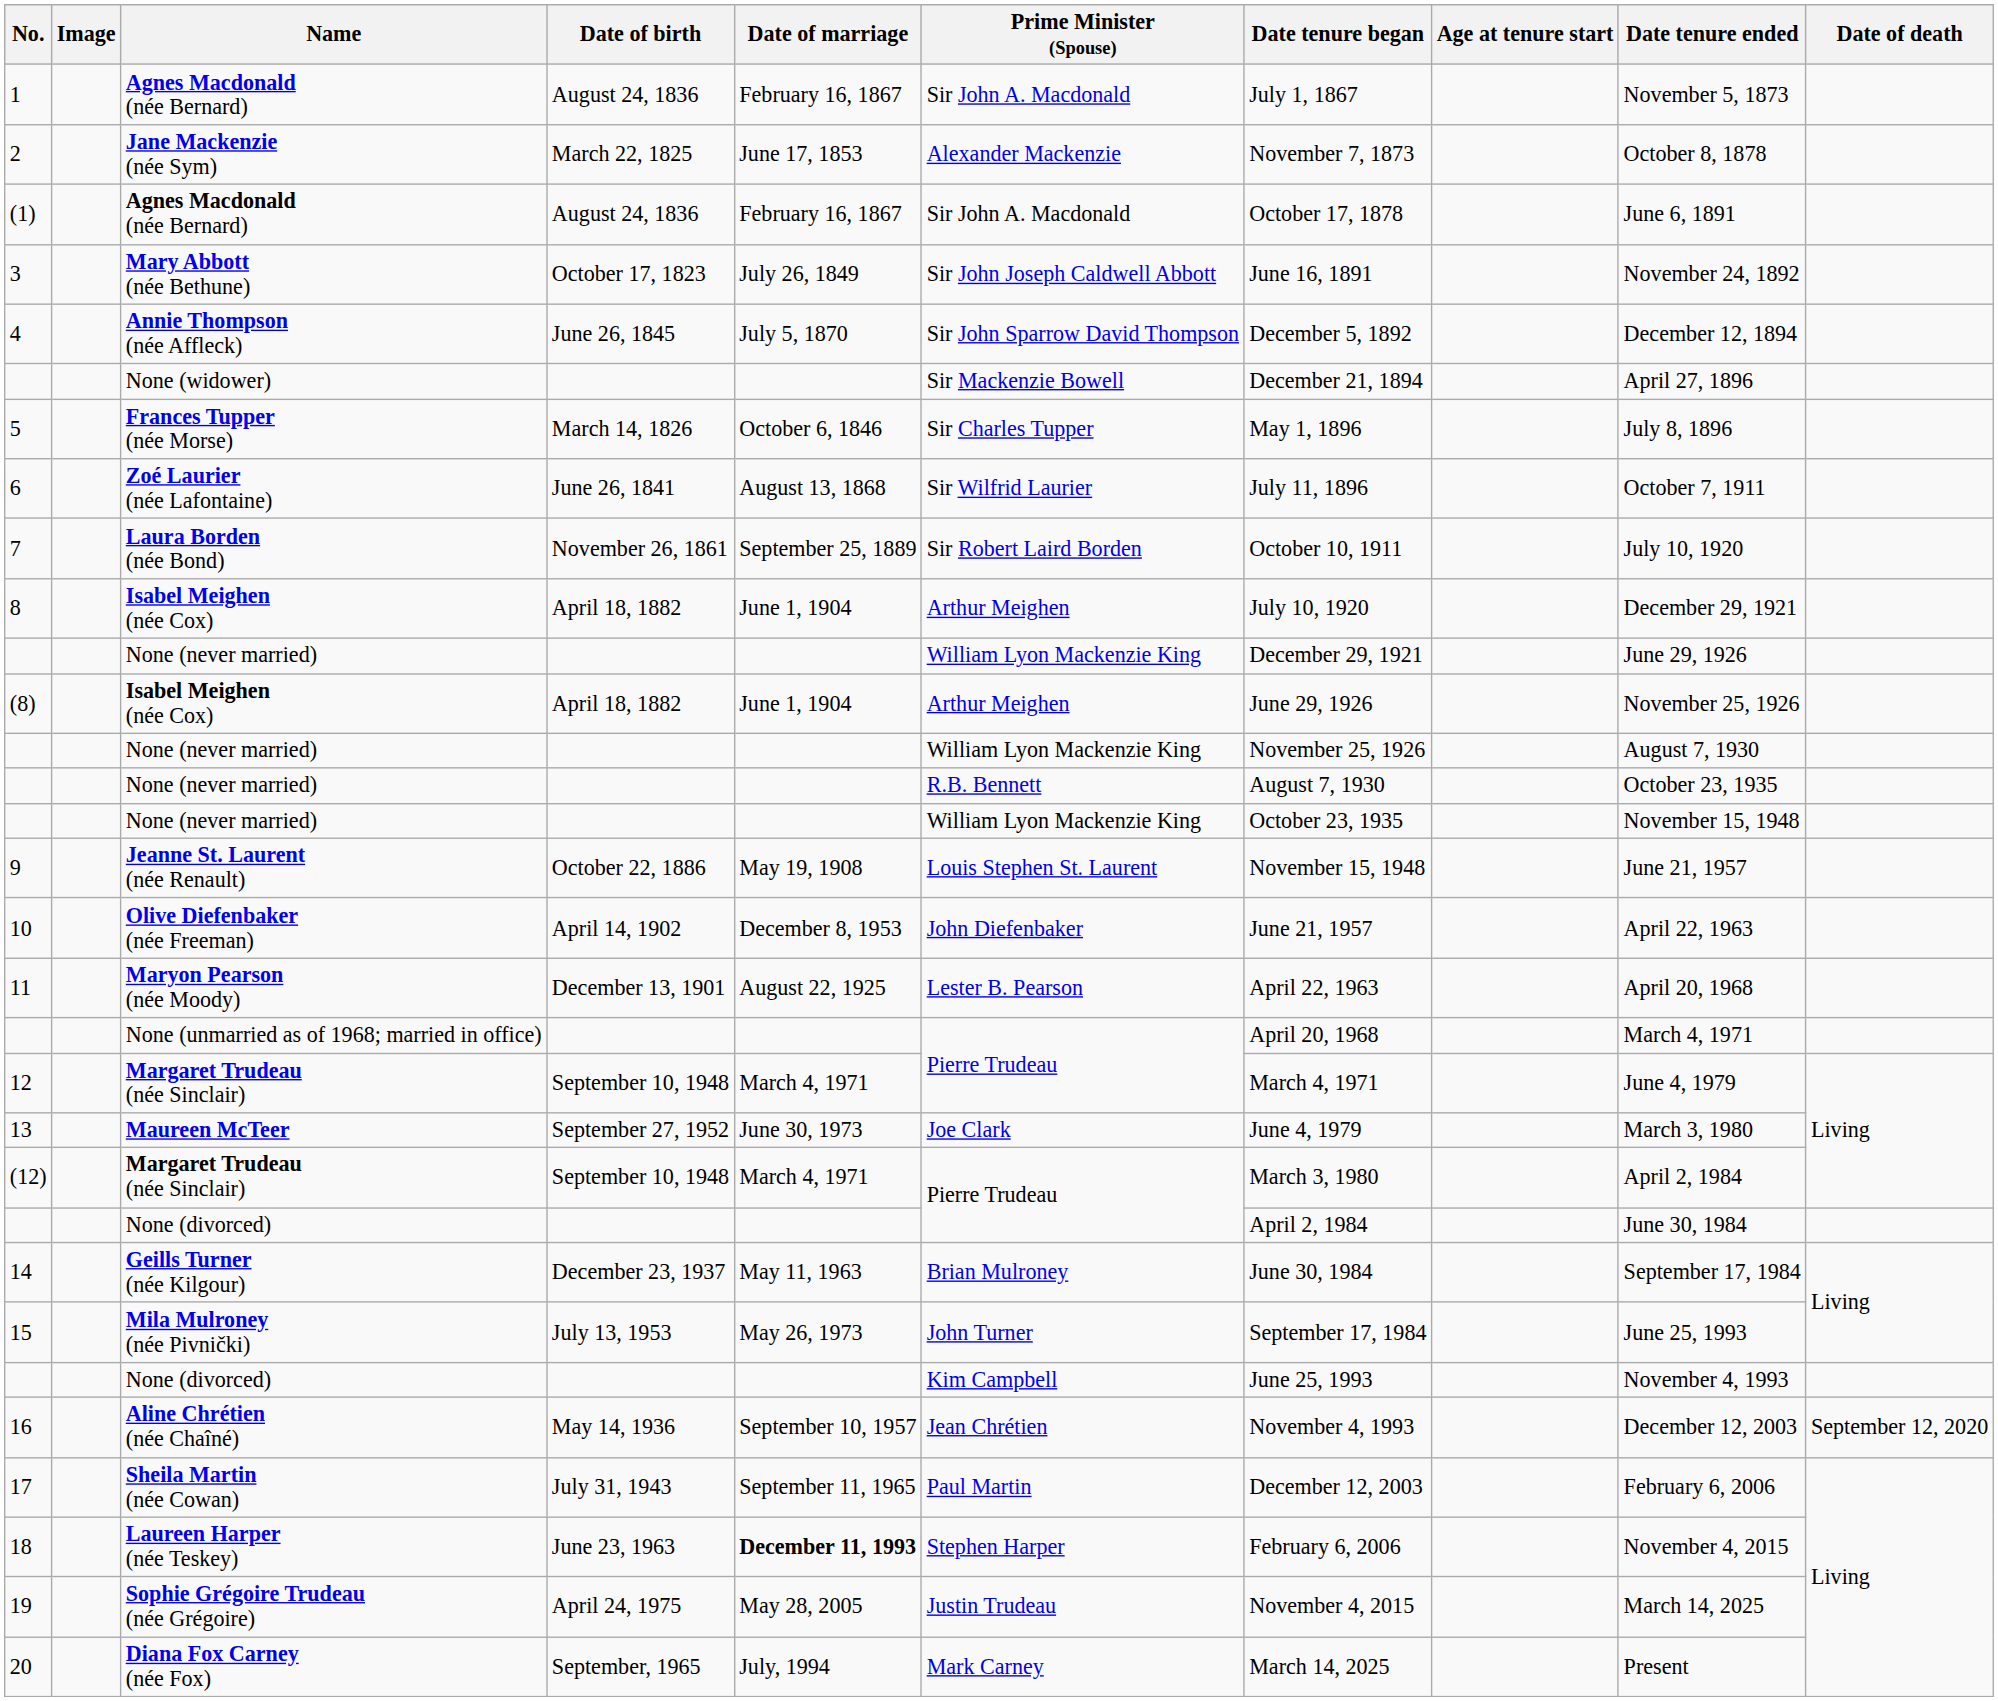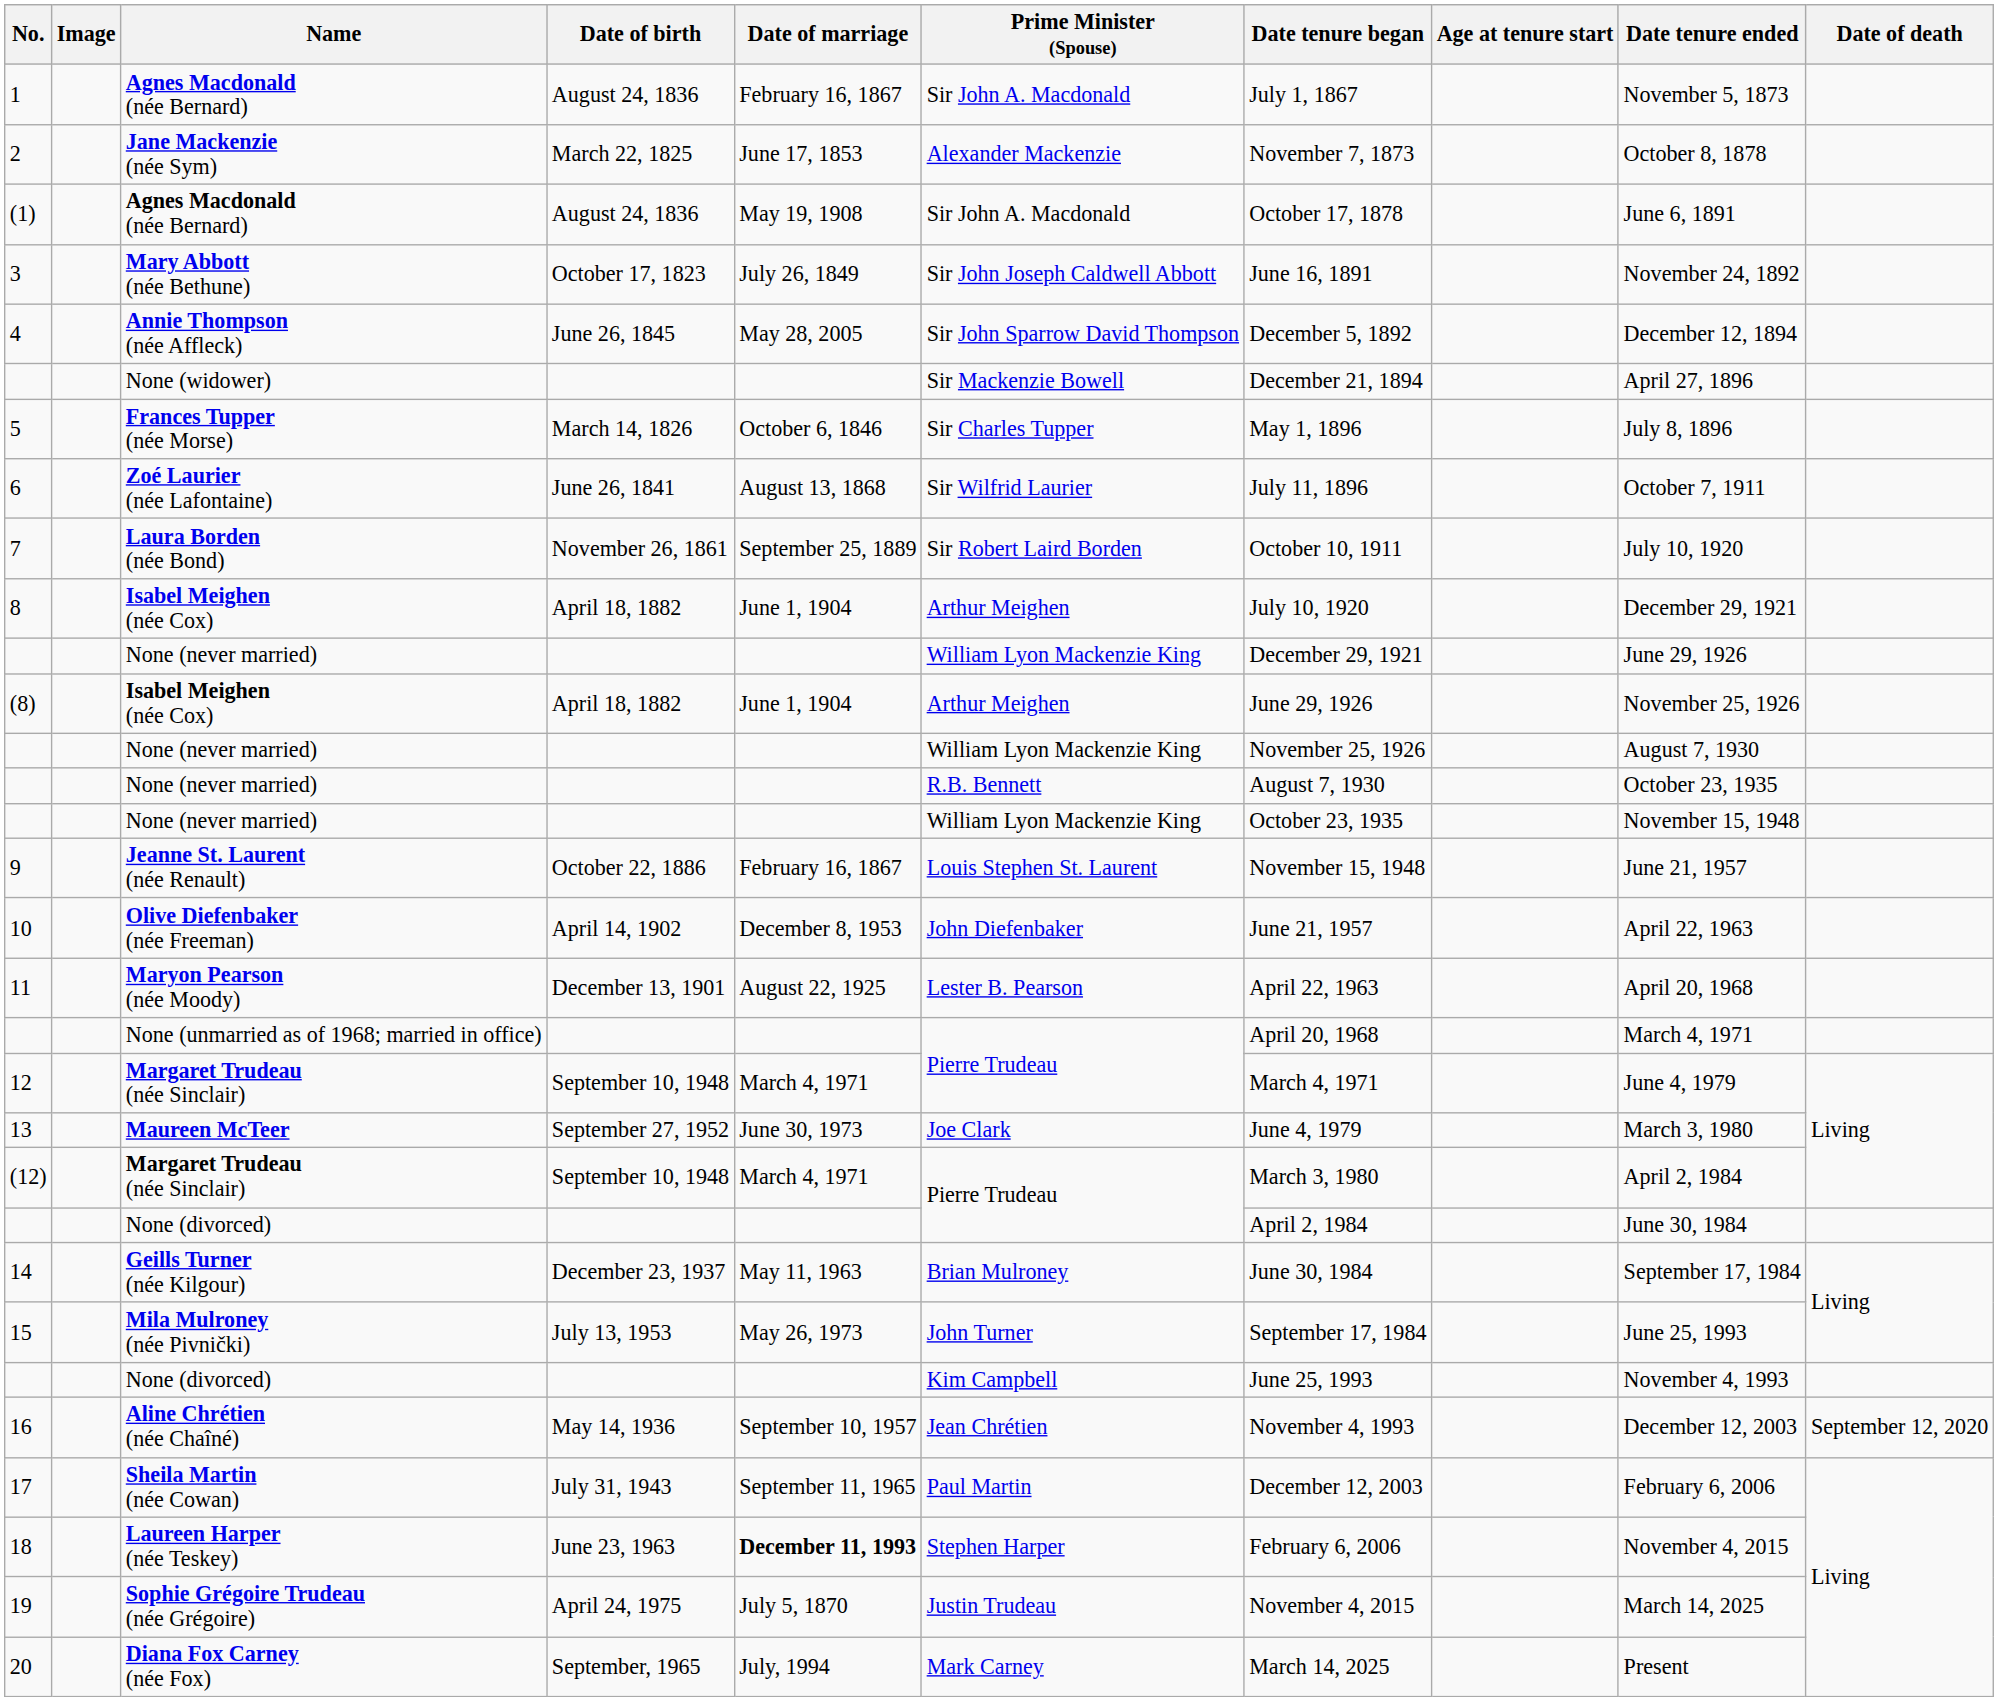(1) | Date of marriage: February 16, 1867 -> May 19, 1908
4 | Date of marriage: July 5, 1870 -> May 28, 2005
9 | Date of marriage: May 19, 1908 -> February 16, 1867
19 | Date of marriage: May 28, 2005 -> July 5, 1870
